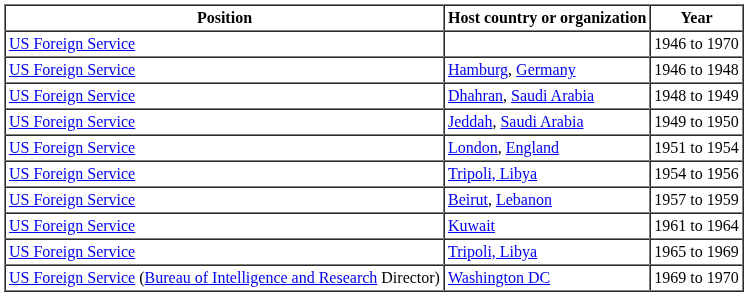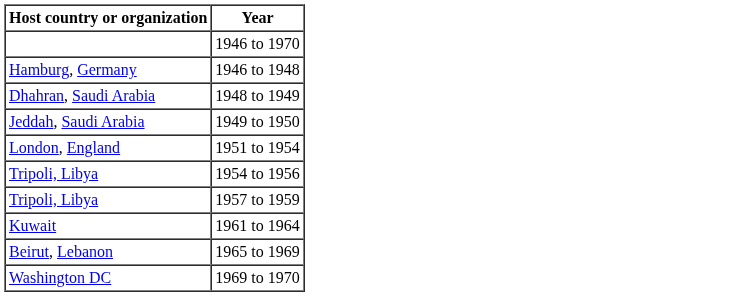- column: Position | US Foreign Service | US Foreign Service | US Foreign Service | US Foreign Service | US Foreign Service | US Foreign Service | US Foreign Service | US Foreign Service | US Foreign Service | US Foreign Service (Bureau of Intelligence and Research Director)
1957 to 1959 | Host country or organization: Beirut, Lebanon -> Tripoli, Libya
1965 to 1969 | Host country or organization: Tripoli, Libya -> Beirut, Lebanon
